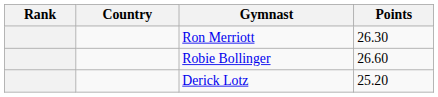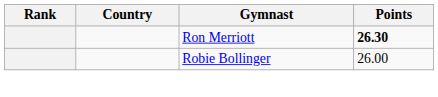Ron Merriott | Points: normal -> bold
Robie Bollinger | Points: 26.60 -> 26.00
- row: Derick Lotz | 25.20
